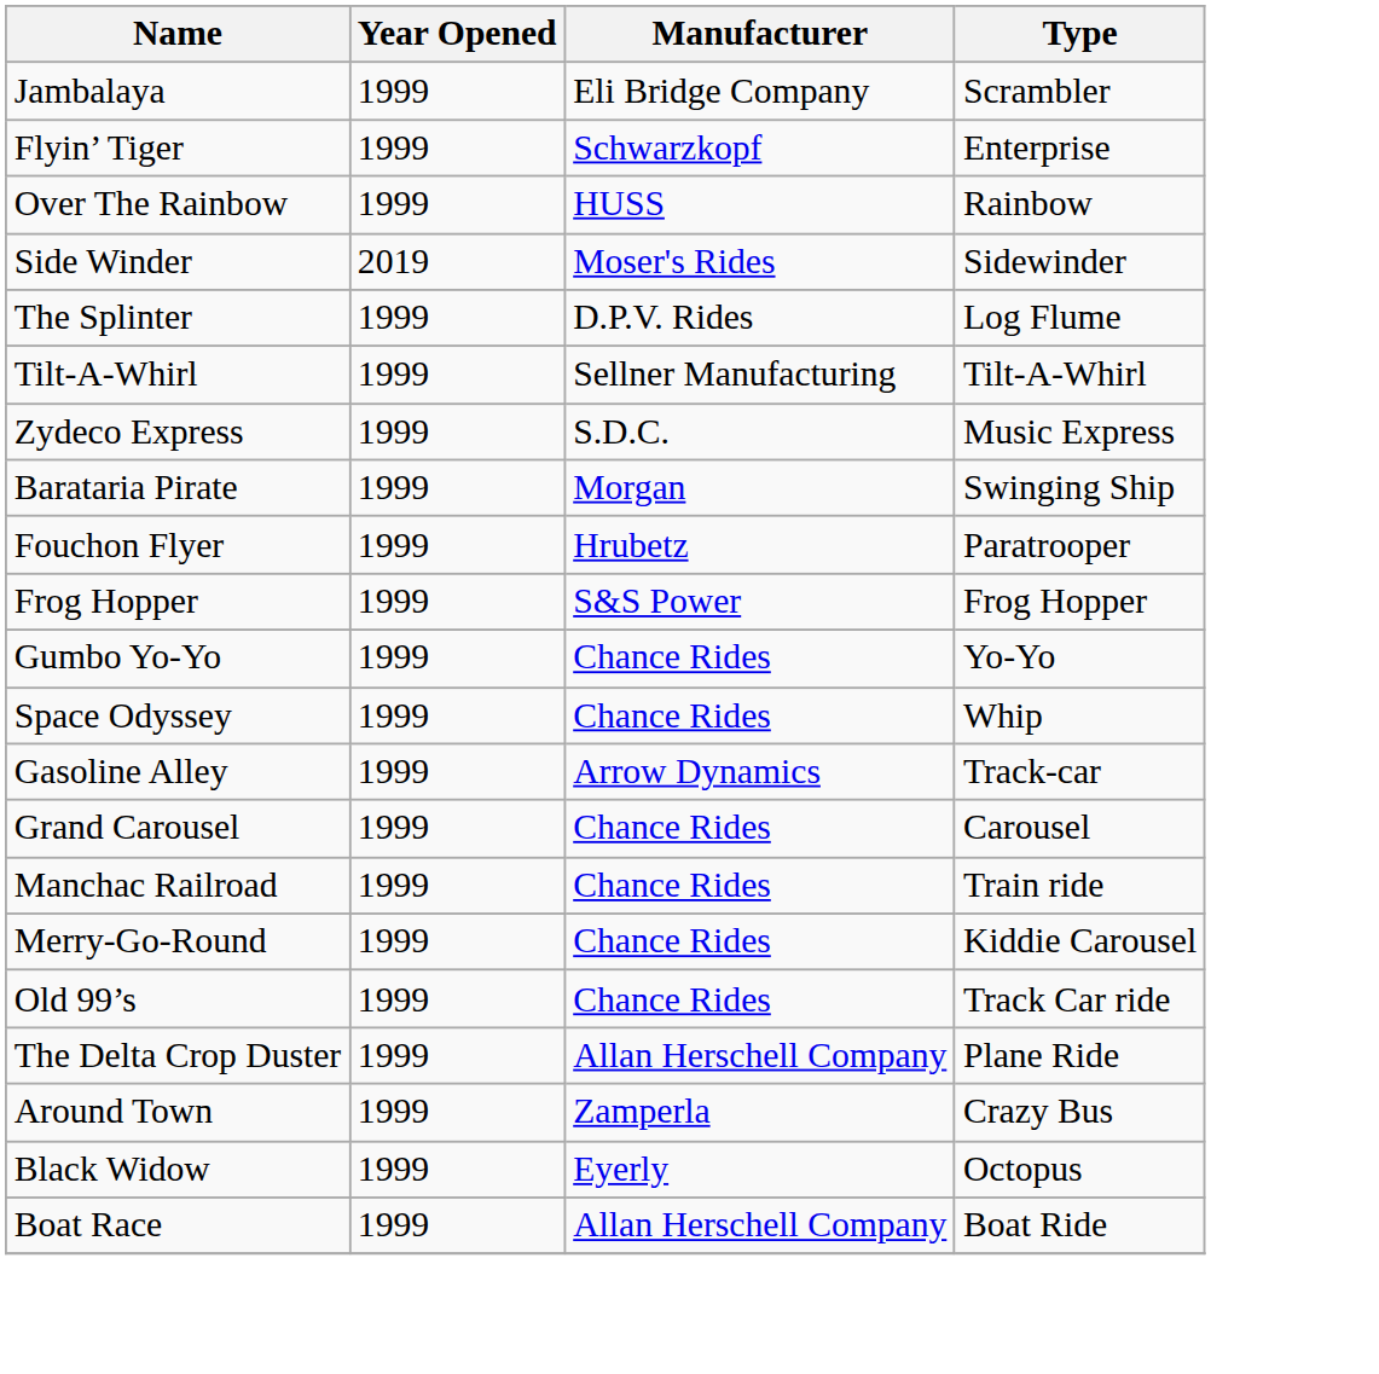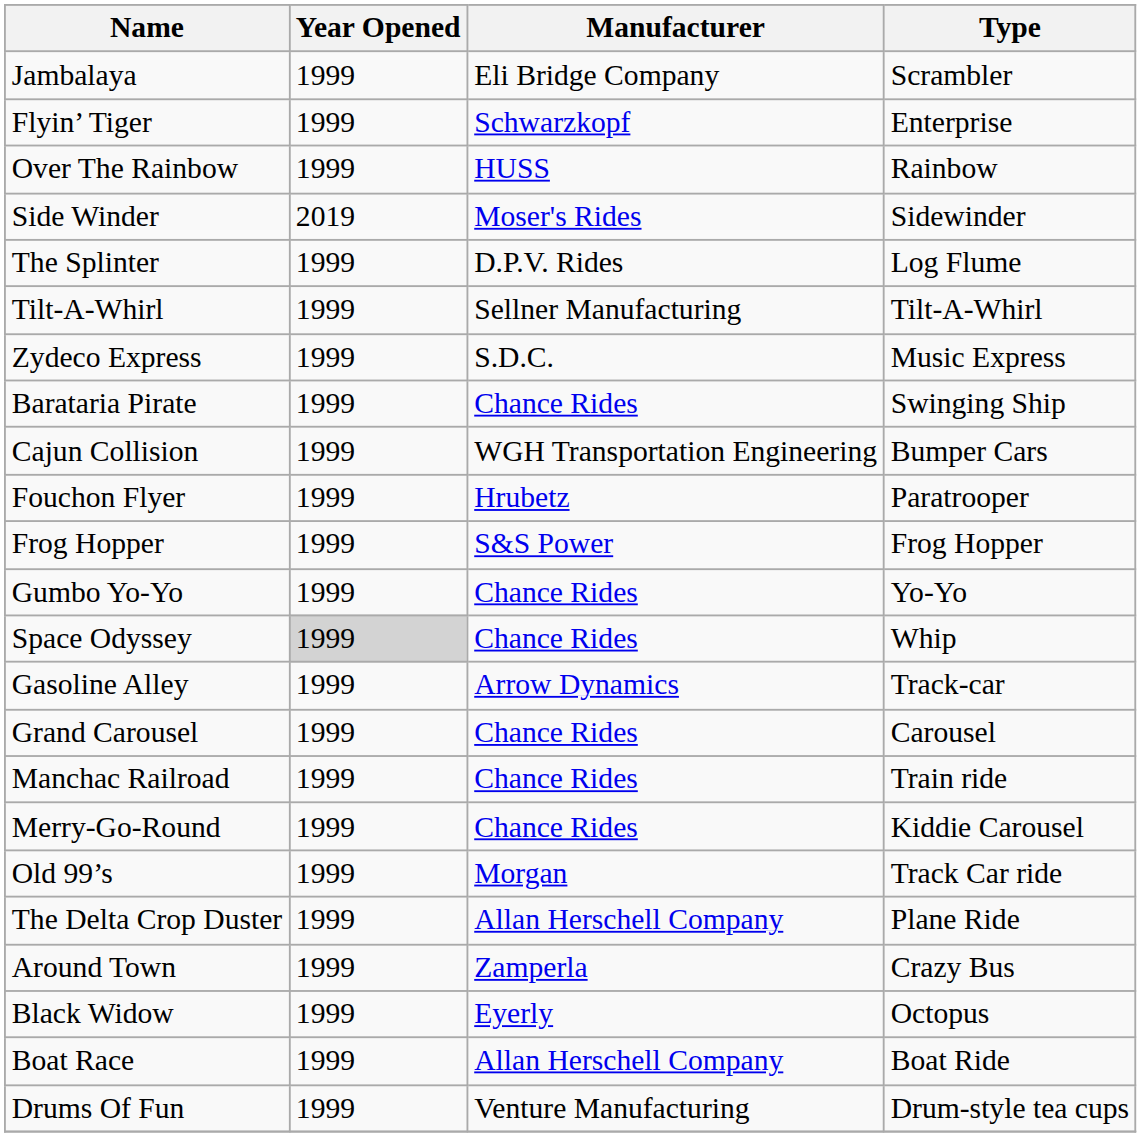Barataria Pirate | Manufacturer: Morgan -> Chance Rides
+ row: Cajun Collision | 1999 | WGH Transportation Engineering | Bumper Cars
Space Odyssey | Year Opened: no background -> lightgrey background
Old 99’s | Manufacturer: Chance Rides -> Morgan
+ row: Drums Of Fun | 1999 | Venture Manufacturing | Drum-style tea cups
